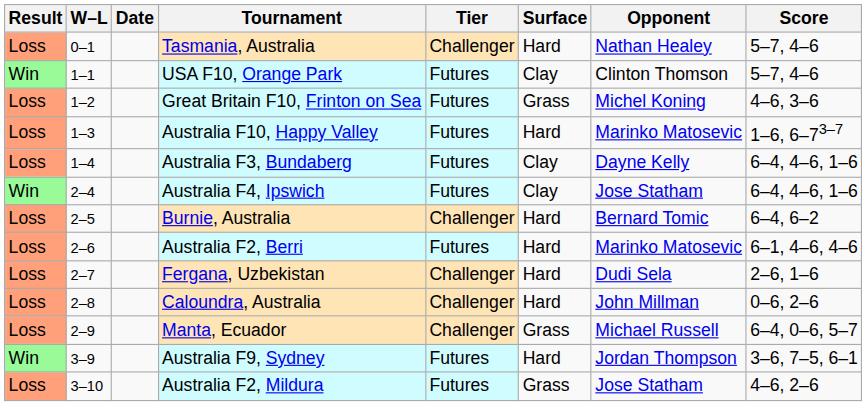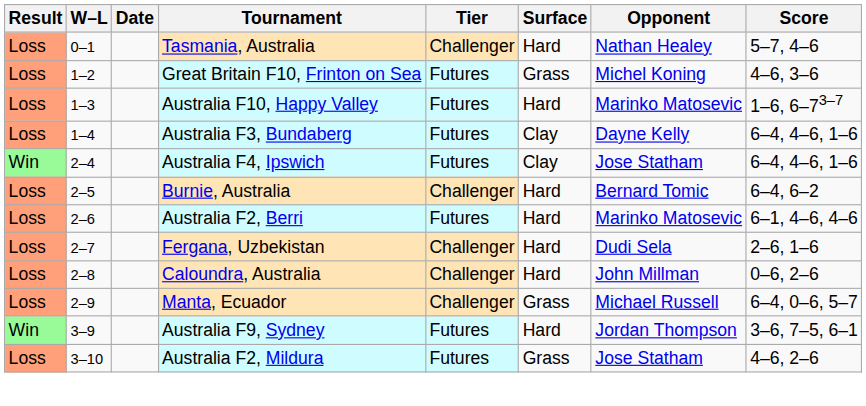- row: Win | 1–1 | USA F10, Orange Park | Futures | Clay | Clinton Thomson | 5–7, 4–6
